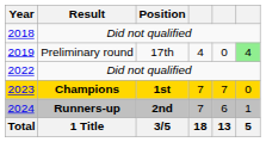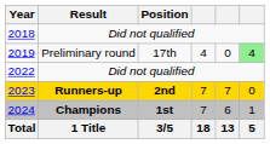2023 | Result: Champions -> Runners-up
2023 | Position: 1st -> 2nd
2024 | Result: Runners-up -> Champions
2024 | Position: 2nd -> 1st
